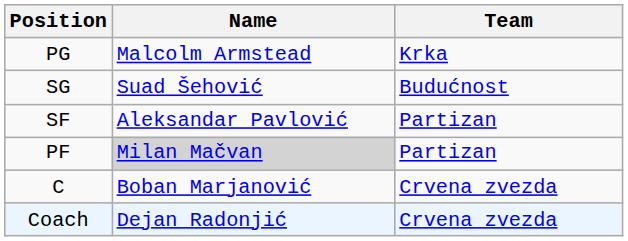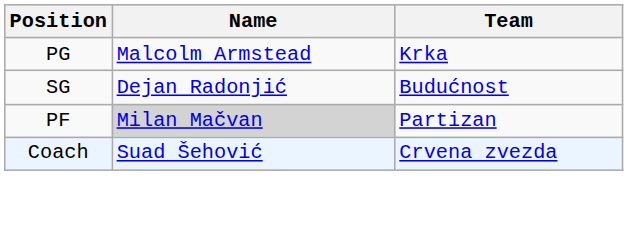SG | Name: Suad Šehović -> Dejan Radonjić
- row: SF | Aleksandar Pavlović | Partizan
- row: C | Boban Marjanović | Crvena zvezda
Coach | Name: Dejan Radonjić -> Suad Šehović
